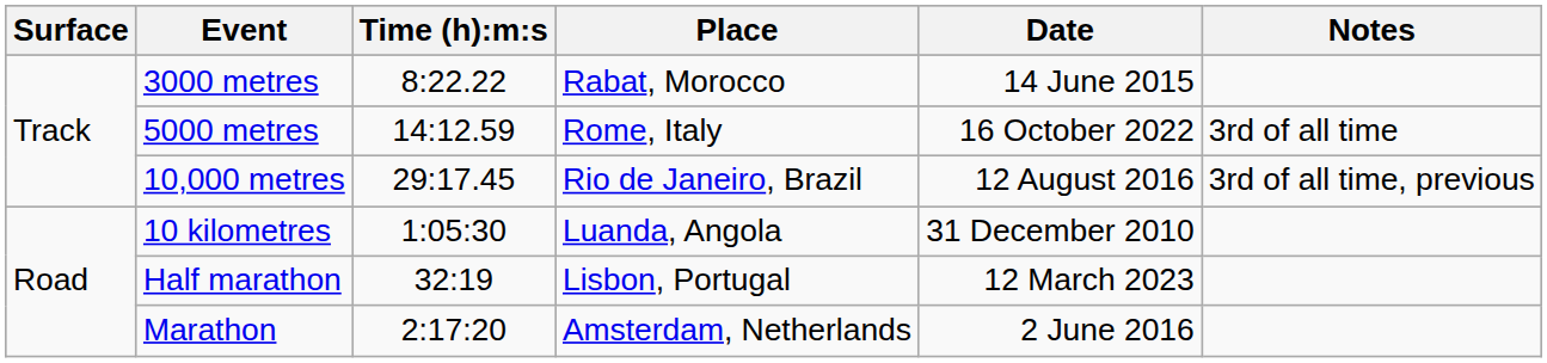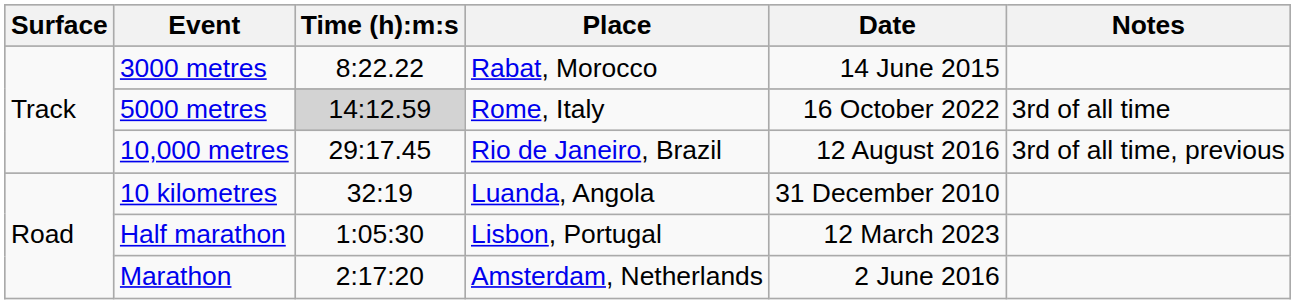5000 metres | Time (h):m:s: no background -> lightgrey background
10 kilometres | Time (h):m:s: 1:05:30 -> 32:19
Half marathon | Time (h):m:s: 32:19 -> 1:05:30
